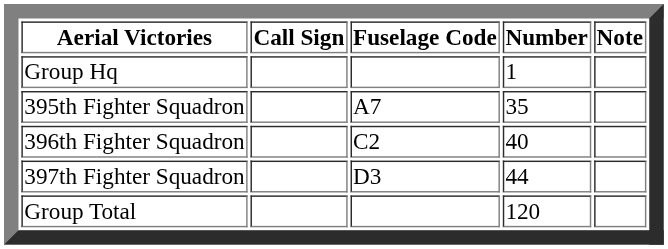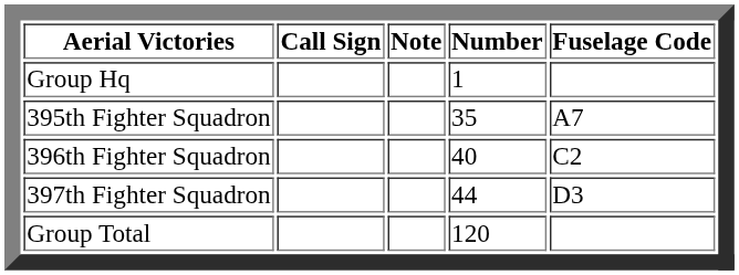columns swapped: Fuselage Code <-> Note
